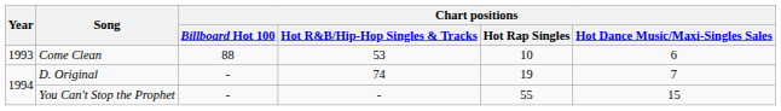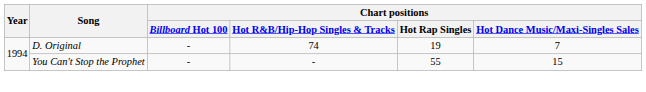- row: 1993 | Come Clean | 88 | 53 | 10 | 6
